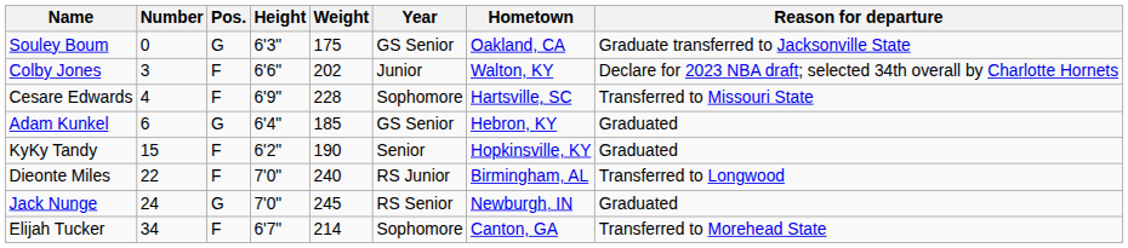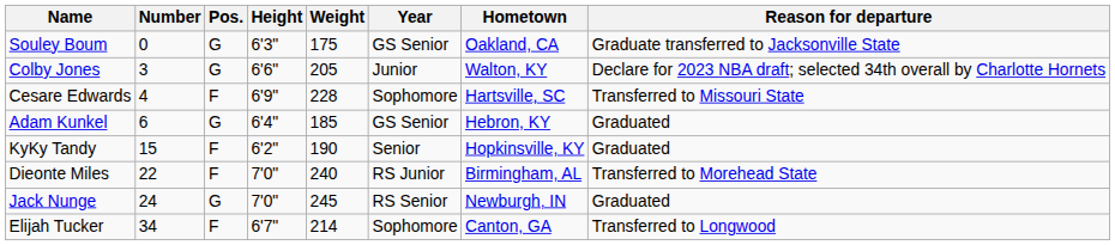Colby Jones | Pos.: F -> G
Colby Jones | Weight: 202 -> 205
Dieonte Miles | Reason for departure: Transferred to Longwood -> Transferred to Morehead State
Elijah Tucker | Reason for departure: Transferred to Morehead State -> Transferred to Longwood
